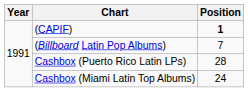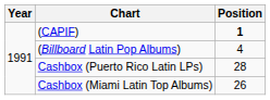(Billboard Latin Pop Albums) | Position: 7 -> 4
Cashbox (Miami Latin Top Albums) | Position: 24 -> 26
